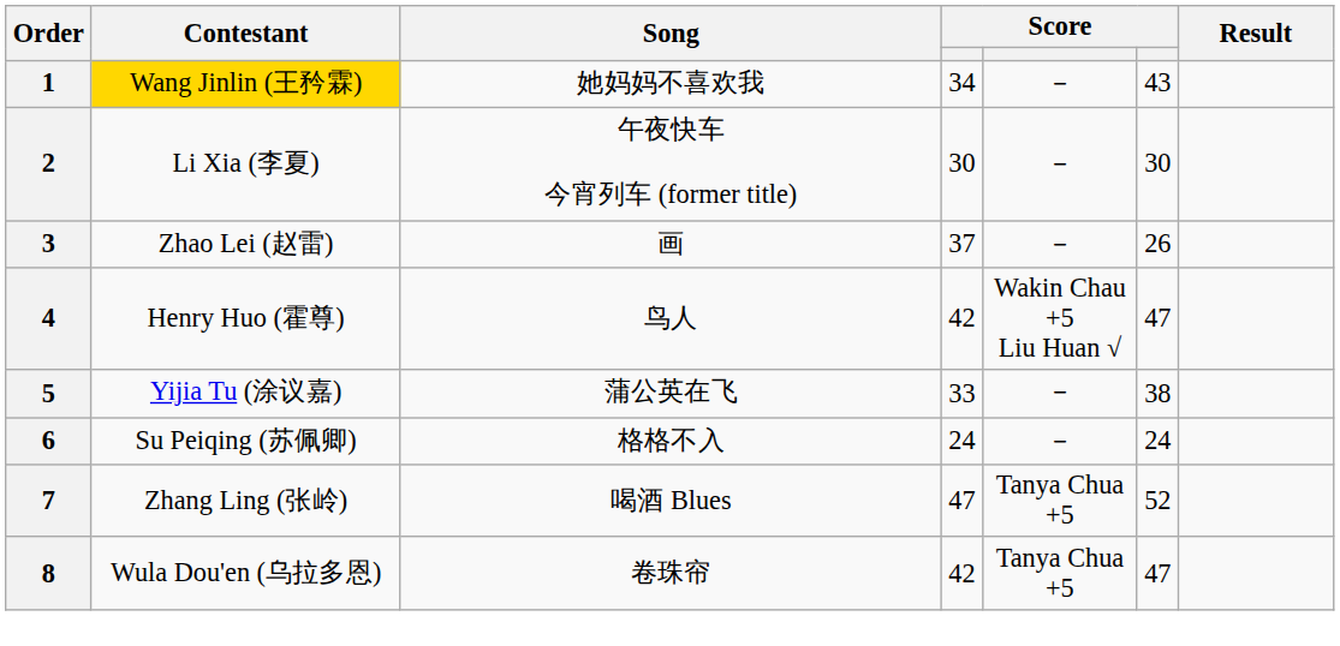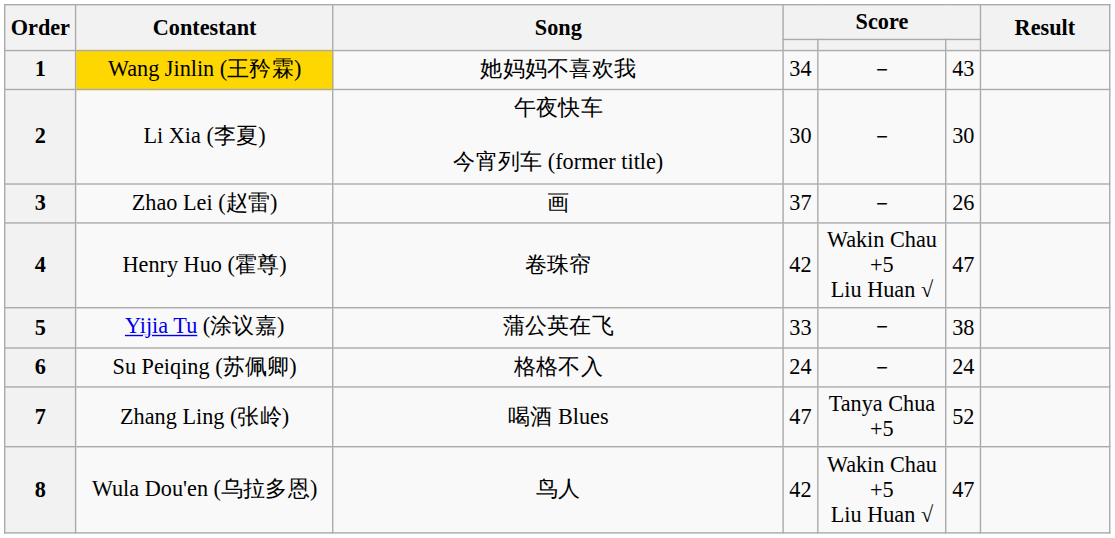4 | Song: 鸟人 -> 卷珠帘
8 | Song: 卷珠帘 -> 鸟人
8 | column 5: Tanya Chua +5 -> Wakin Chau +5 Liu Huan √
